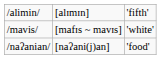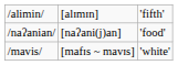rows swapped: /mavis/ <-> /naʔanian/
